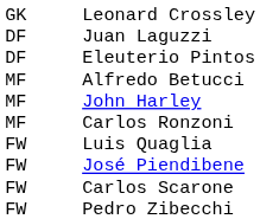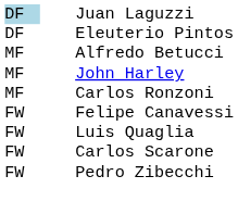- row: GK | Leonard Crossley
Juan Laguzzi | column 1: no background -> lightblue background
+ row: FW | Felipe Canavessi
- row: FW | José Piendibene
